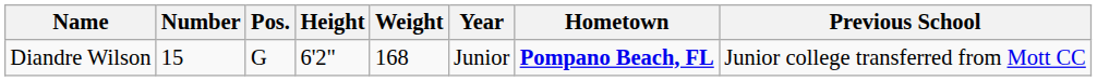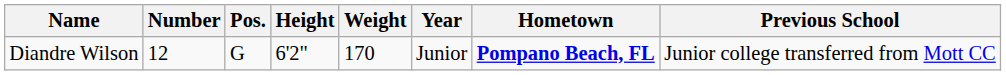Diandre Wilson | Number: 15 -> 12
Diandre Wilson | Weight: 168 -> 170
